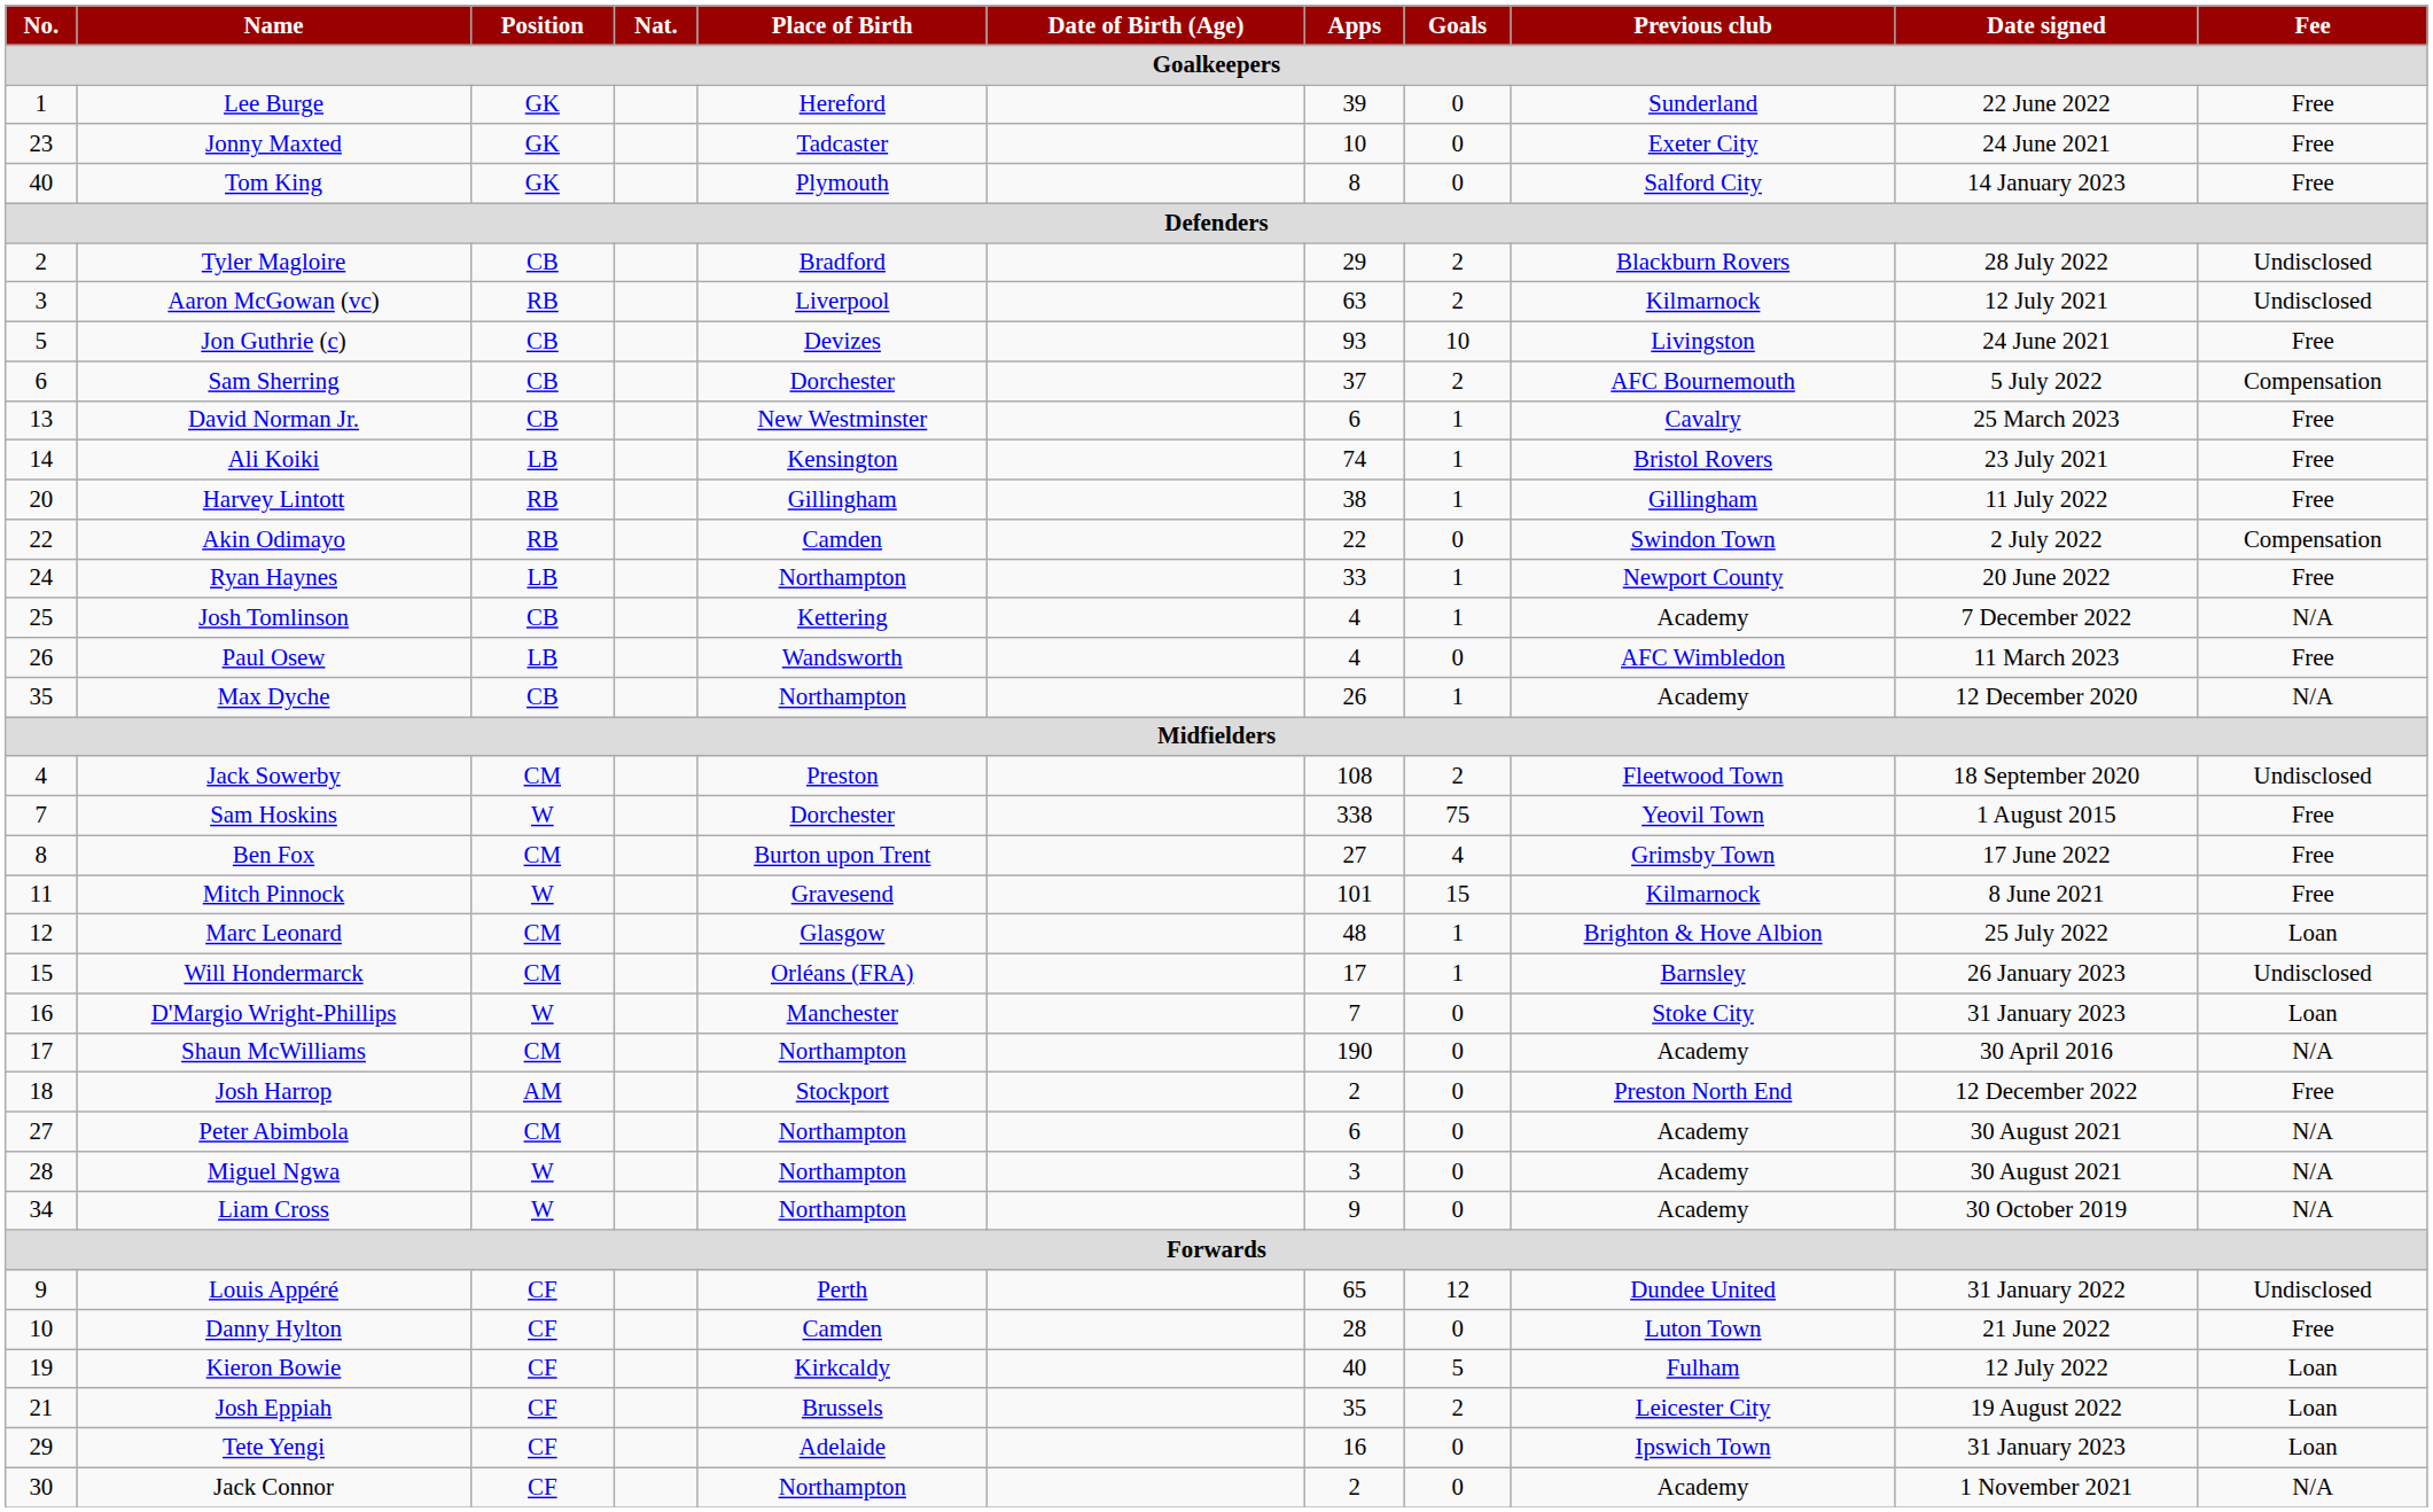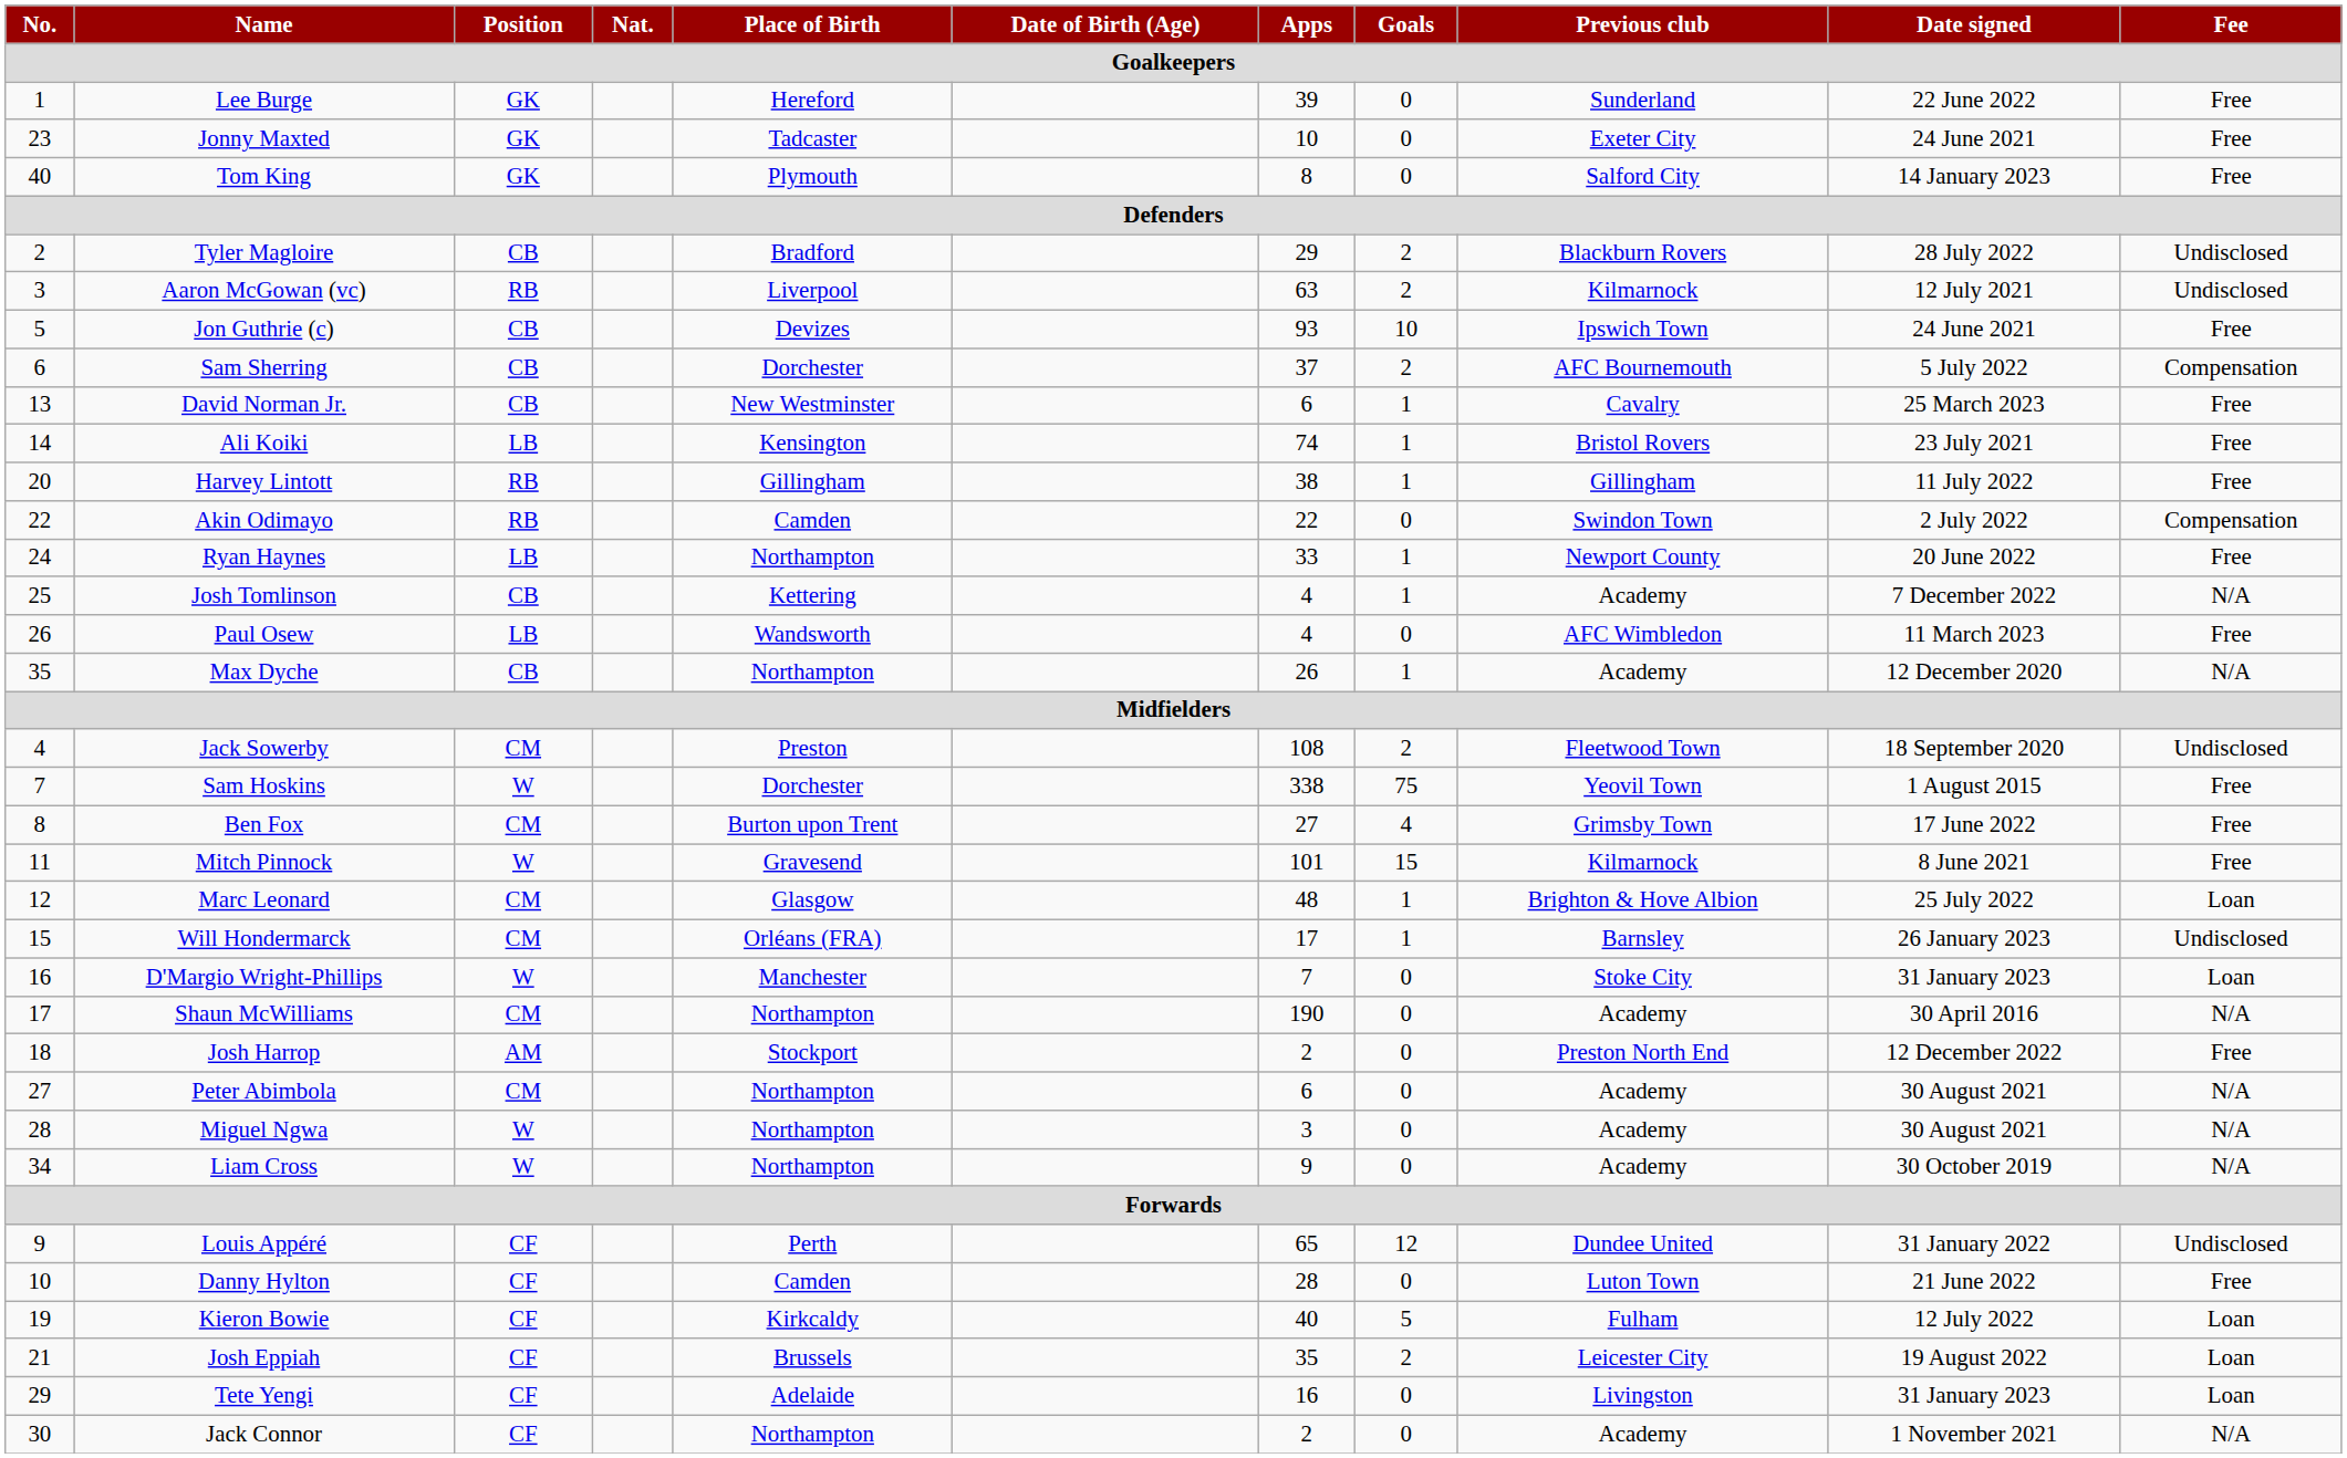Jon Guthrie (c) | Previous club: Livingston -> Ipswich Town
Tete Yengi | Previous club: Ipswich Town -> Livingston
